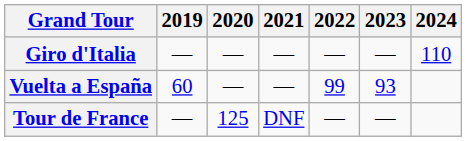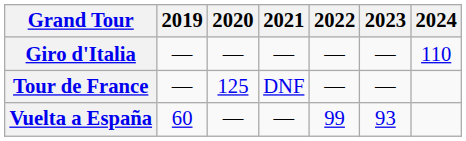rows swapped: Tour de France <-> Vuelta a España
